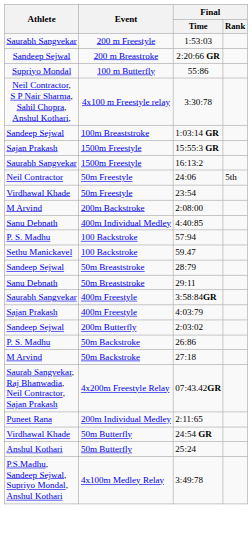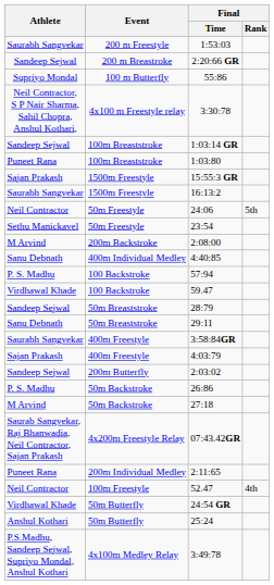+ row: Puneet Rana | 100m Breaststroke | 1:03:80
23:54 | Athlete: Virdhawal Khade -> Sethu Manickavel
59.47 | Athlete: Sethu Manickavel -> Virdhawal Khade
+ row: Neil Contractor | 100m Freestyle | 52.47 | 4th
